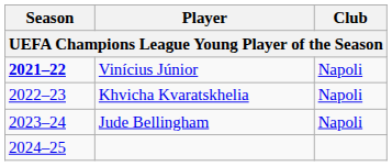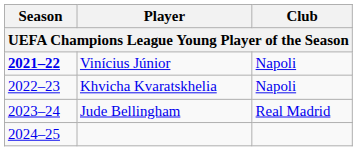Jude Bellingham | Club: Napoli -> Real Madrid
